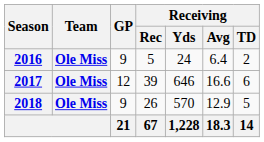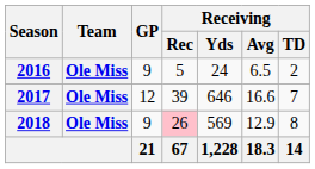2016 | Receiving / Avg: 6.4 -> 6.5
2017 | Receiving / TD: 6 -> 7
2018 | Receiving / Rec: no background -> pink background
2018 | Receiving / Yds: 570 -> 569
2018 | Receiving / TD: 5 -> 8
